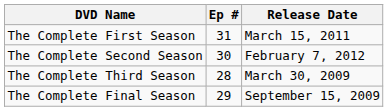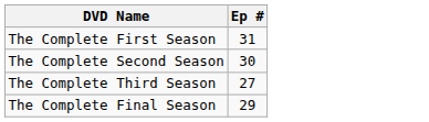- column: Release Date | March 15, 2011 | February 7, 2012 | March 30, 2009 | September 15, 2009
The Complete Third Season | Ep #: 28 -> 27
